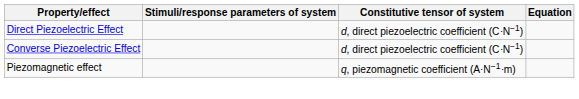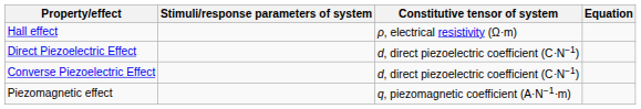+ row: Hall effect | ρ, electrical resistivity (Ω⋅m)
